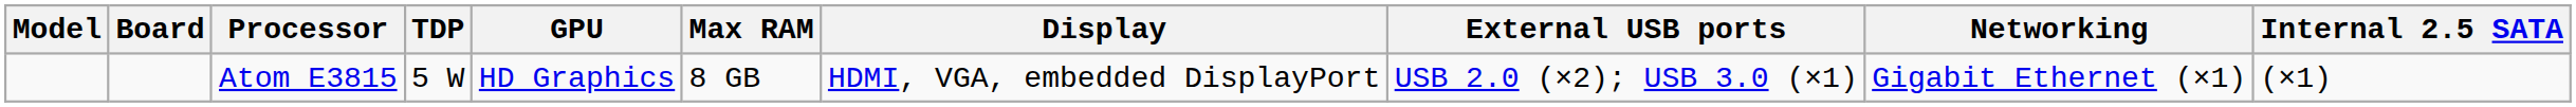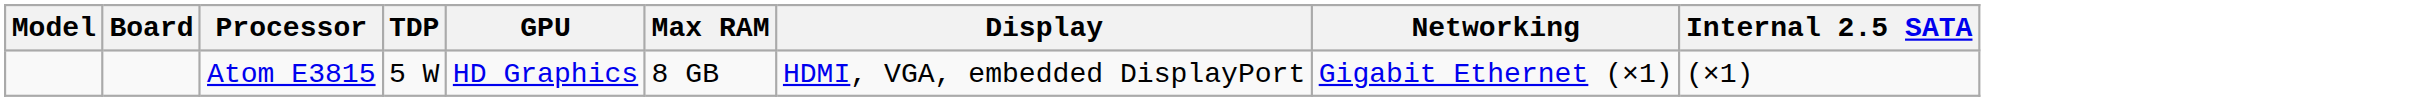- column: External USB ports | USB 2.0 (×2); USB 3.0 (×1)
